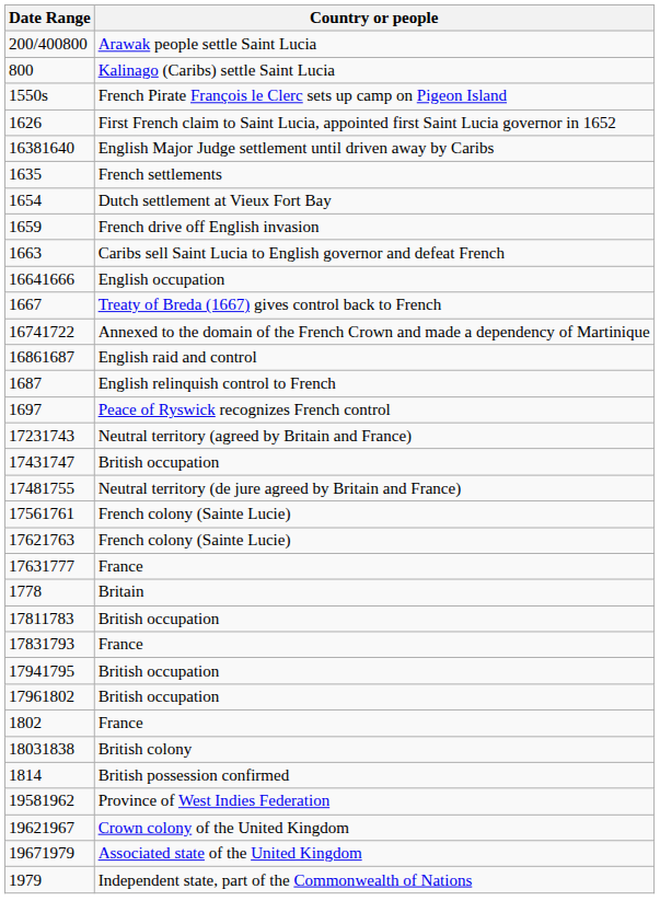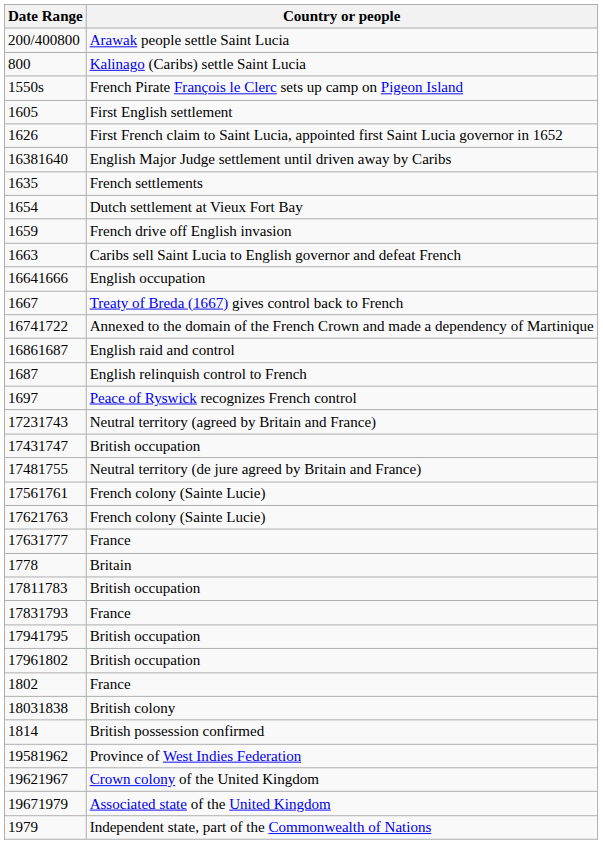+ row: 1605 | First English settlement
